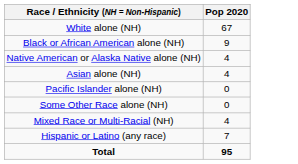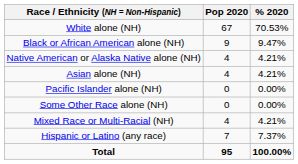+ column: % 2020 | 70.53% | 9.47% | 4.21% | 4.21% | 0.00% | 0.00% | 4.21% | 7.37% | 100.00%
